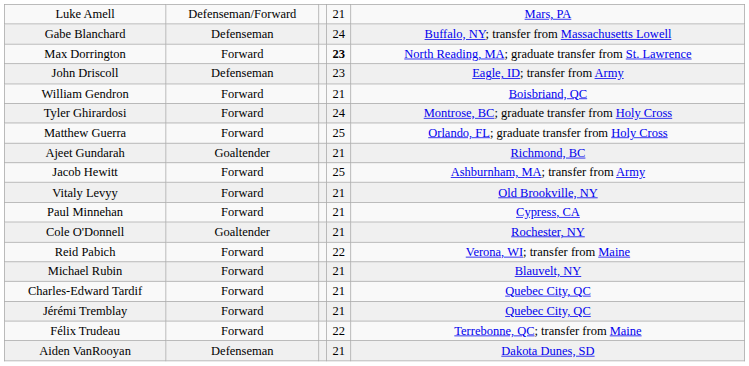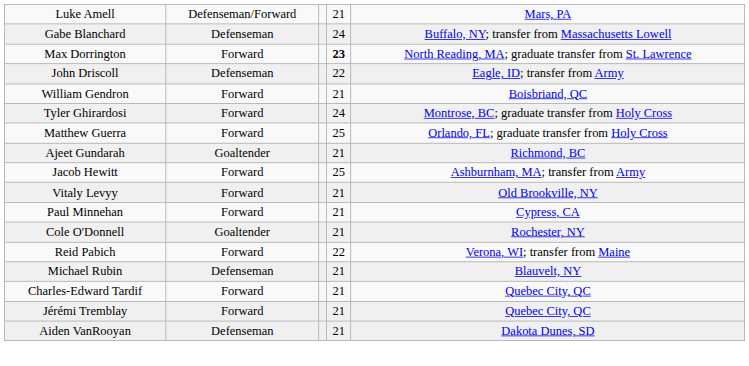John Driscoll | column 4: 23 -> 22
Michael Rubin | column 2: Forward -> Defenseman
- row: Félix Trudeau | Forward | 22 | Terrebonne, QC; transfer from Maine
